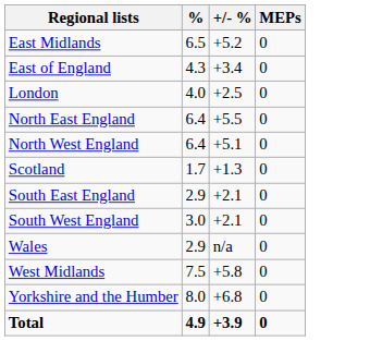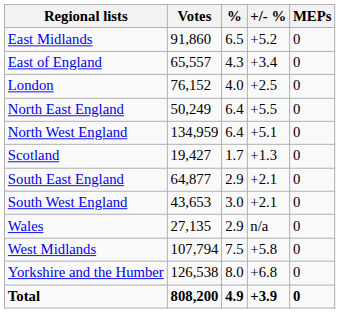+ column: Votes | 91,860 | 65,557 | 76,152 | 50,249 | 134,959 | 19,427 | 64,877 | 43,653 | 27,135 | 107,794 | 126,538 | 808,200
